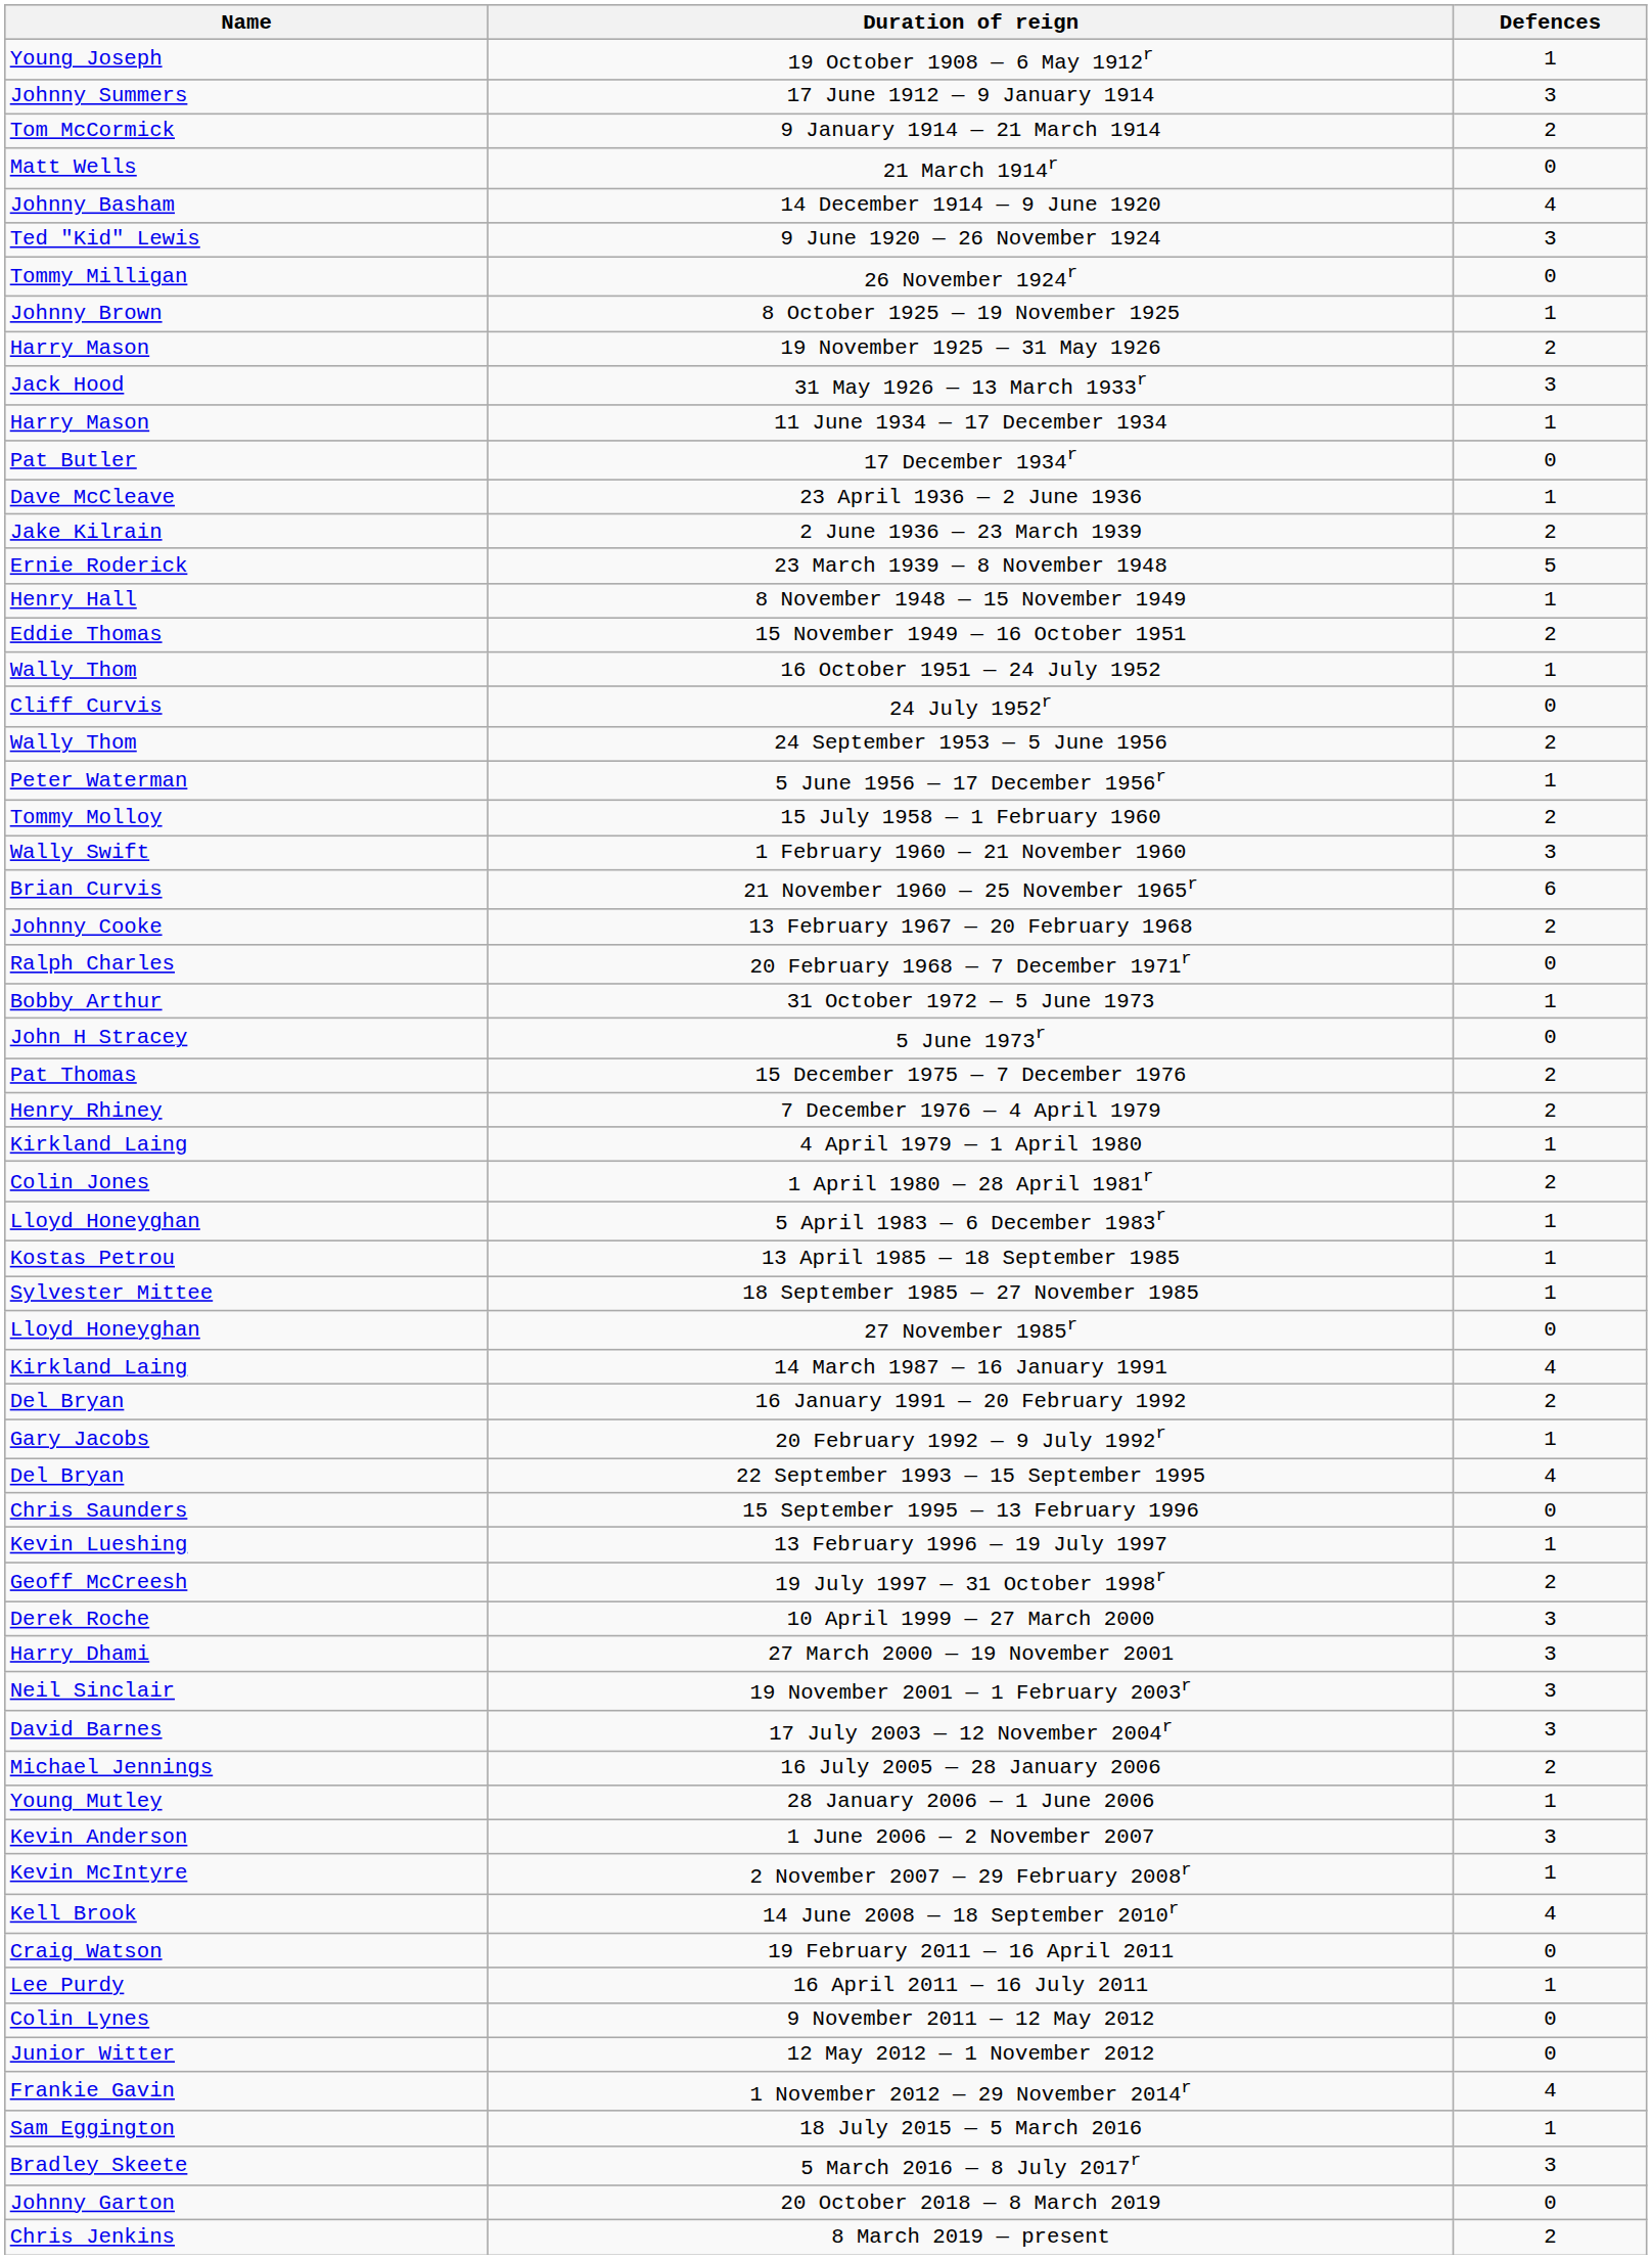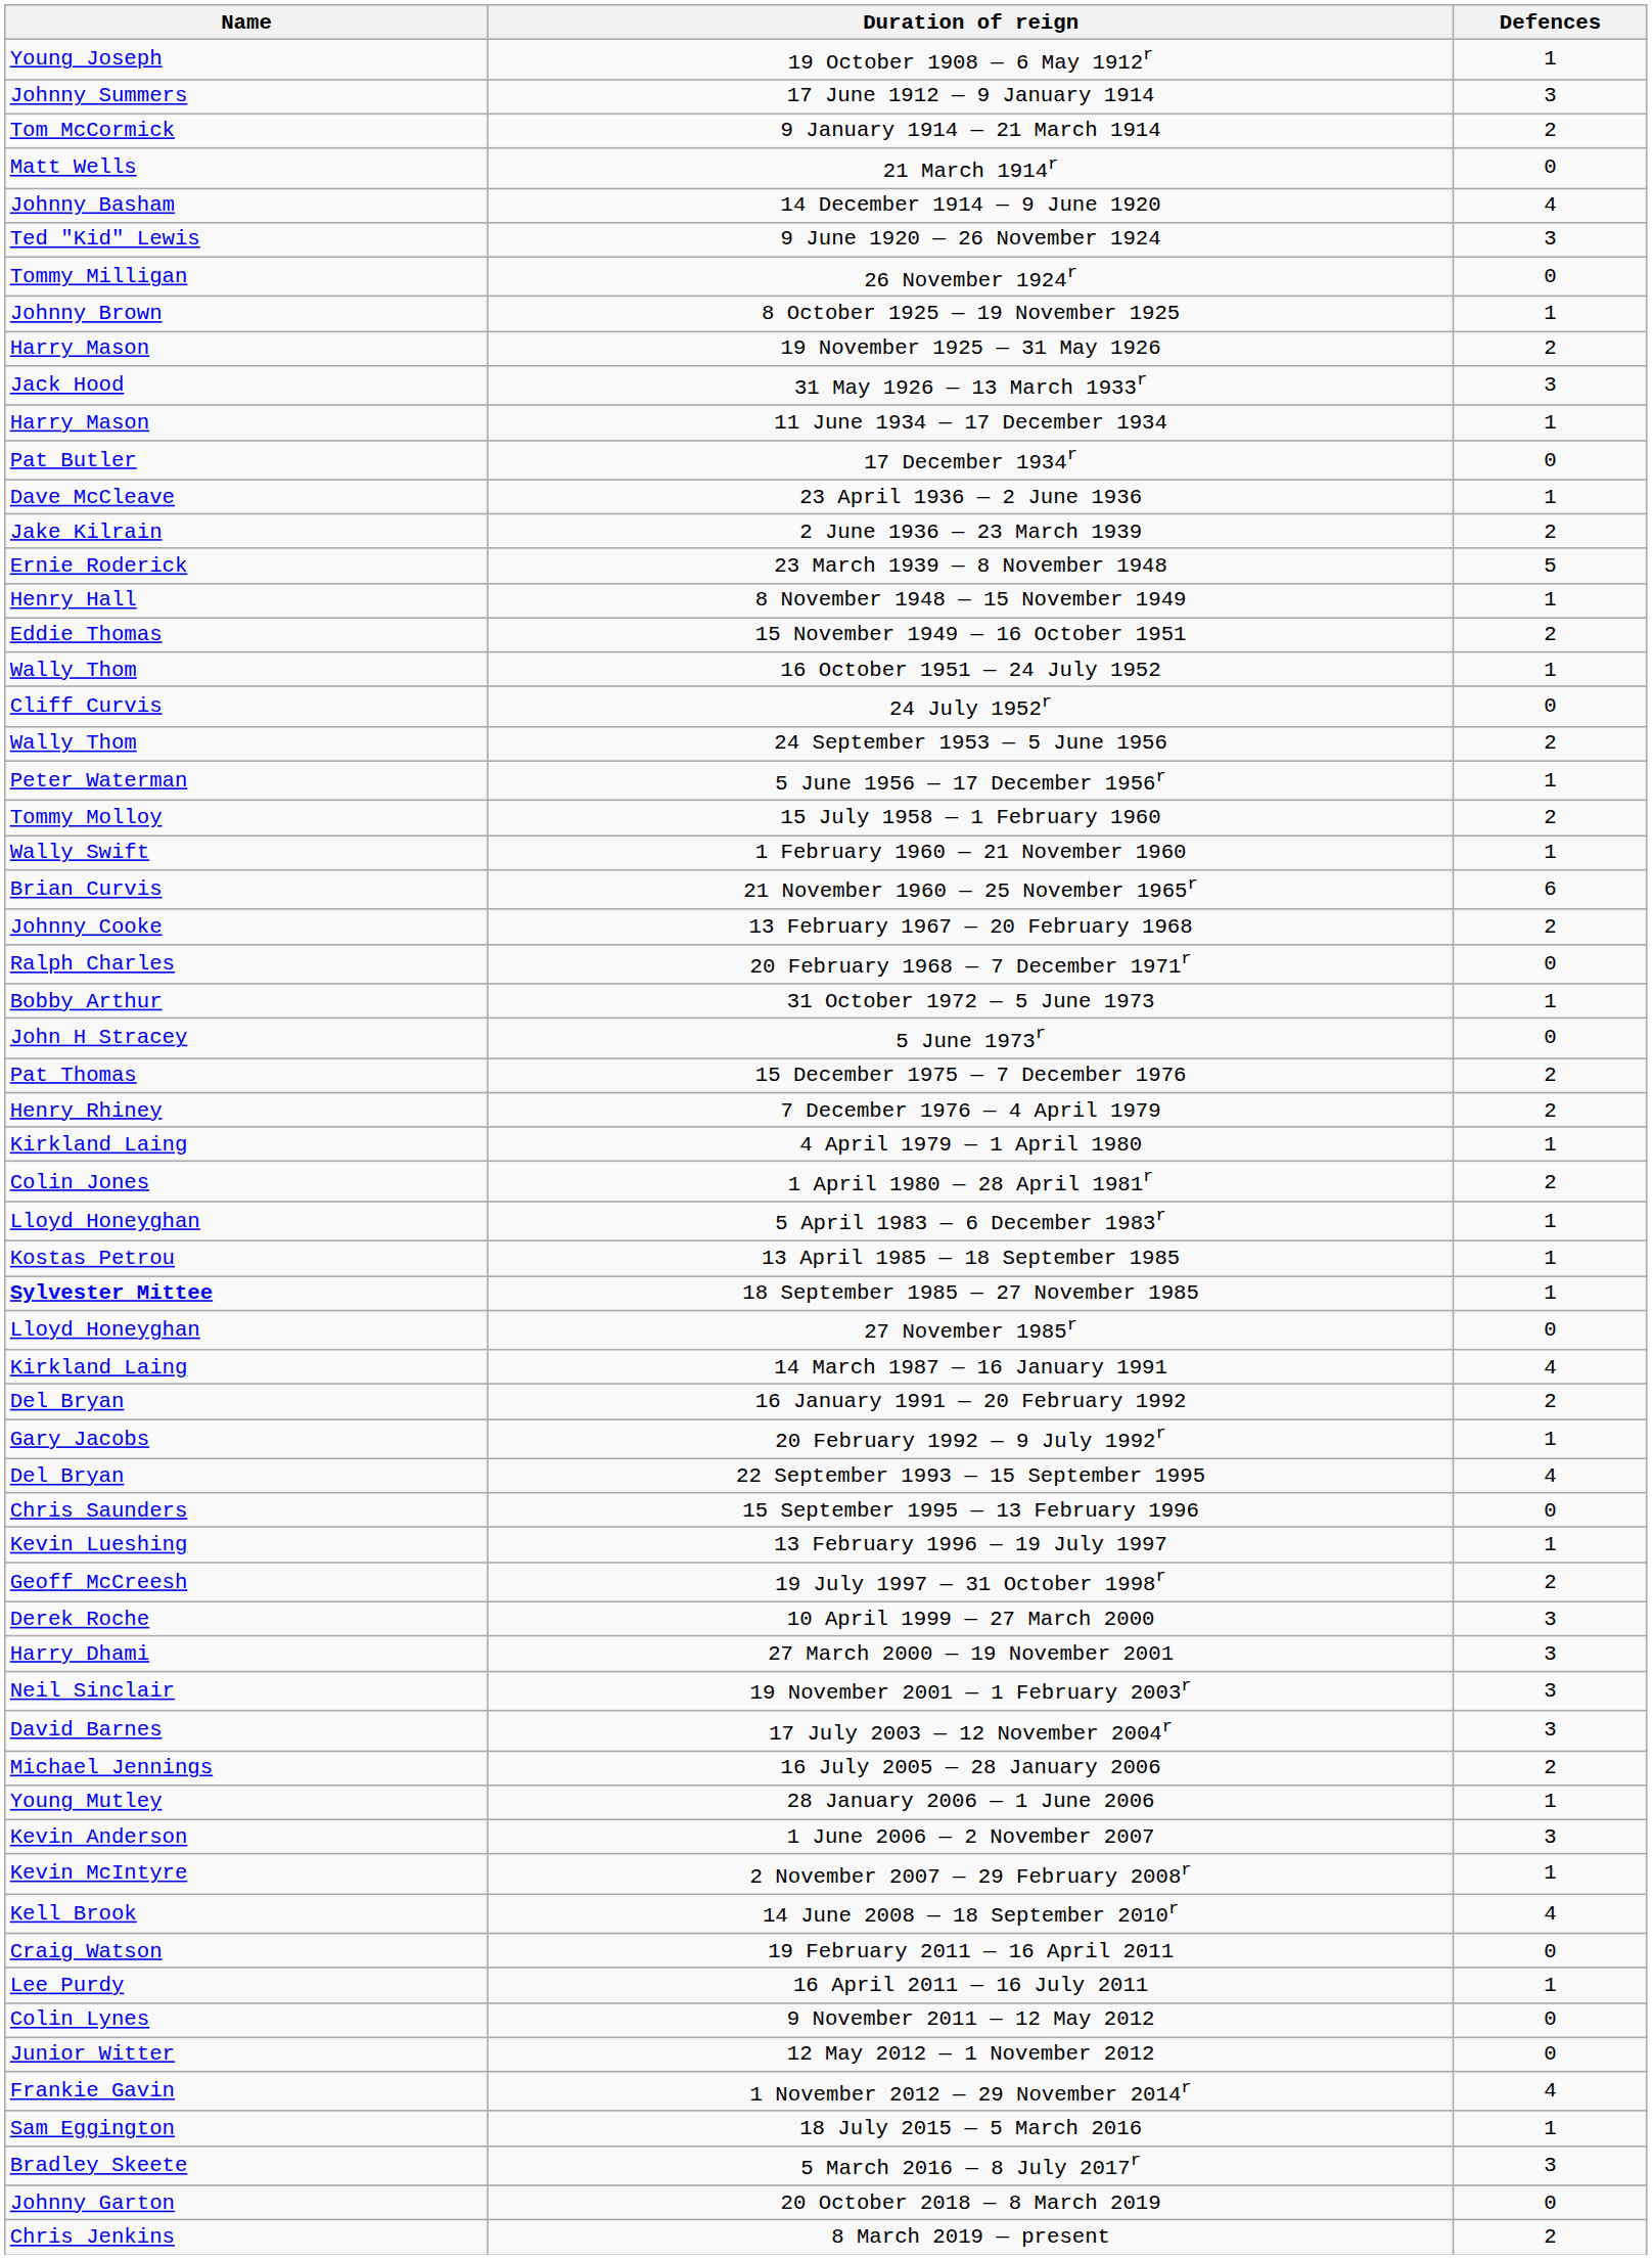1 February 1960 — 21 November 1960 | Defences: 3 -> 1
18 September 1985 — 27 November 1985 | Name: normal -> bold
